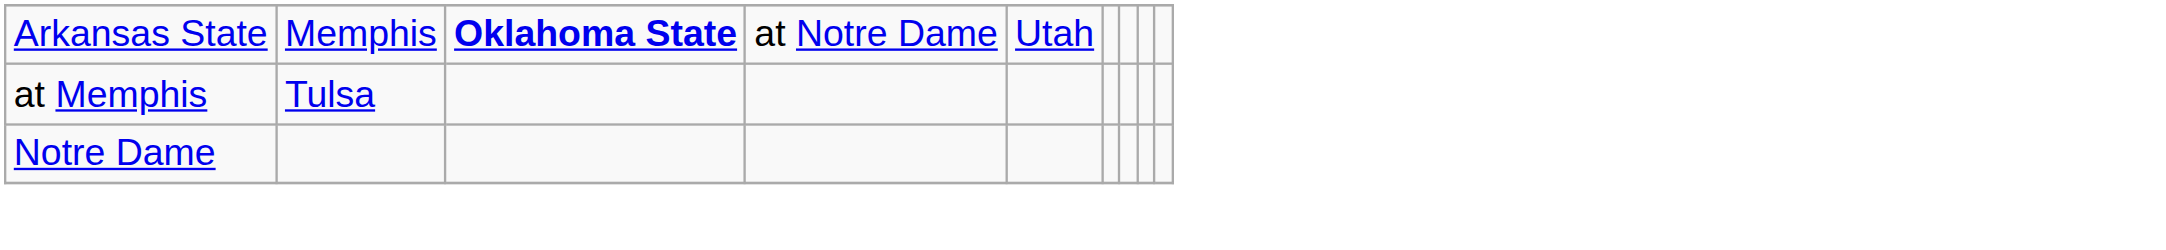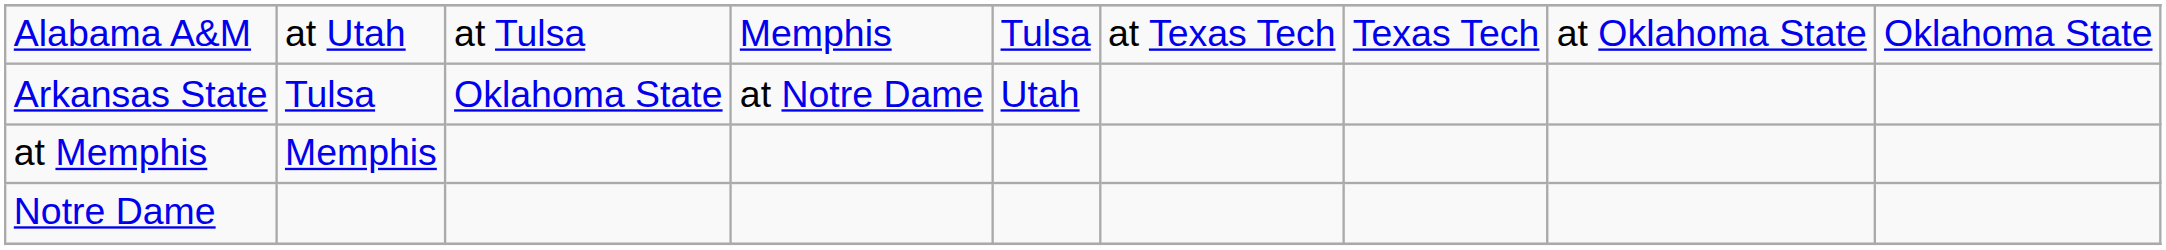+ row: Alabama A&M | at Utah | at Tulsa | Memphis | Tulsa | at Texas Tech | Texas Tech | at Oklahoma State | Oklahoma State
Arkansas State | column 2: Memphis -> Tulsa
Arkansas State | column 3: bold -> normal
at Memphis | column 2: Tulsa -> Memphis
